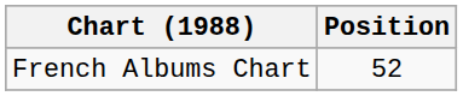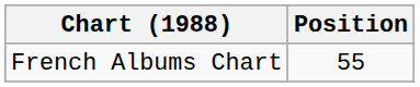French Albums Chart | Position: 52 -> 55
